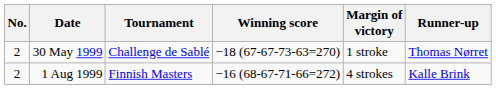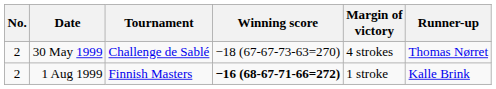30 May 1999 | Margin of victory: 1 stroke -> 4 strokes
1 Aug 1999 | Winning score: normal -> bold
1 Aug 1999 | Margin of victory: 4 strokes -> 1 stroke
